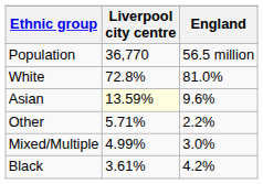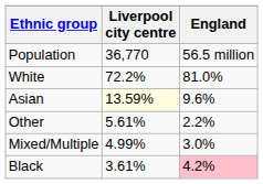White | Liverpool city centre: 72.8% -> 72.2%
Other | Liverpool city centre: 5.71% -> 5.61%
Black | England: no background -> pink background
